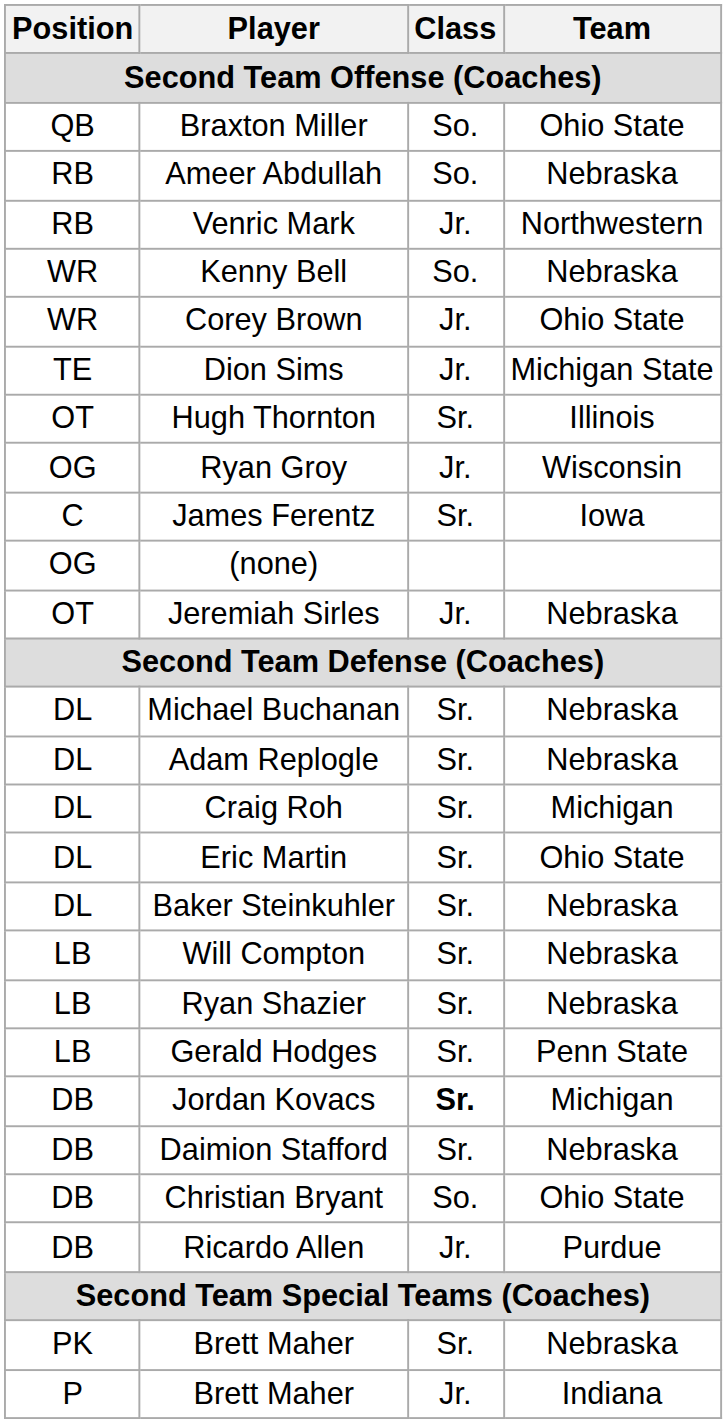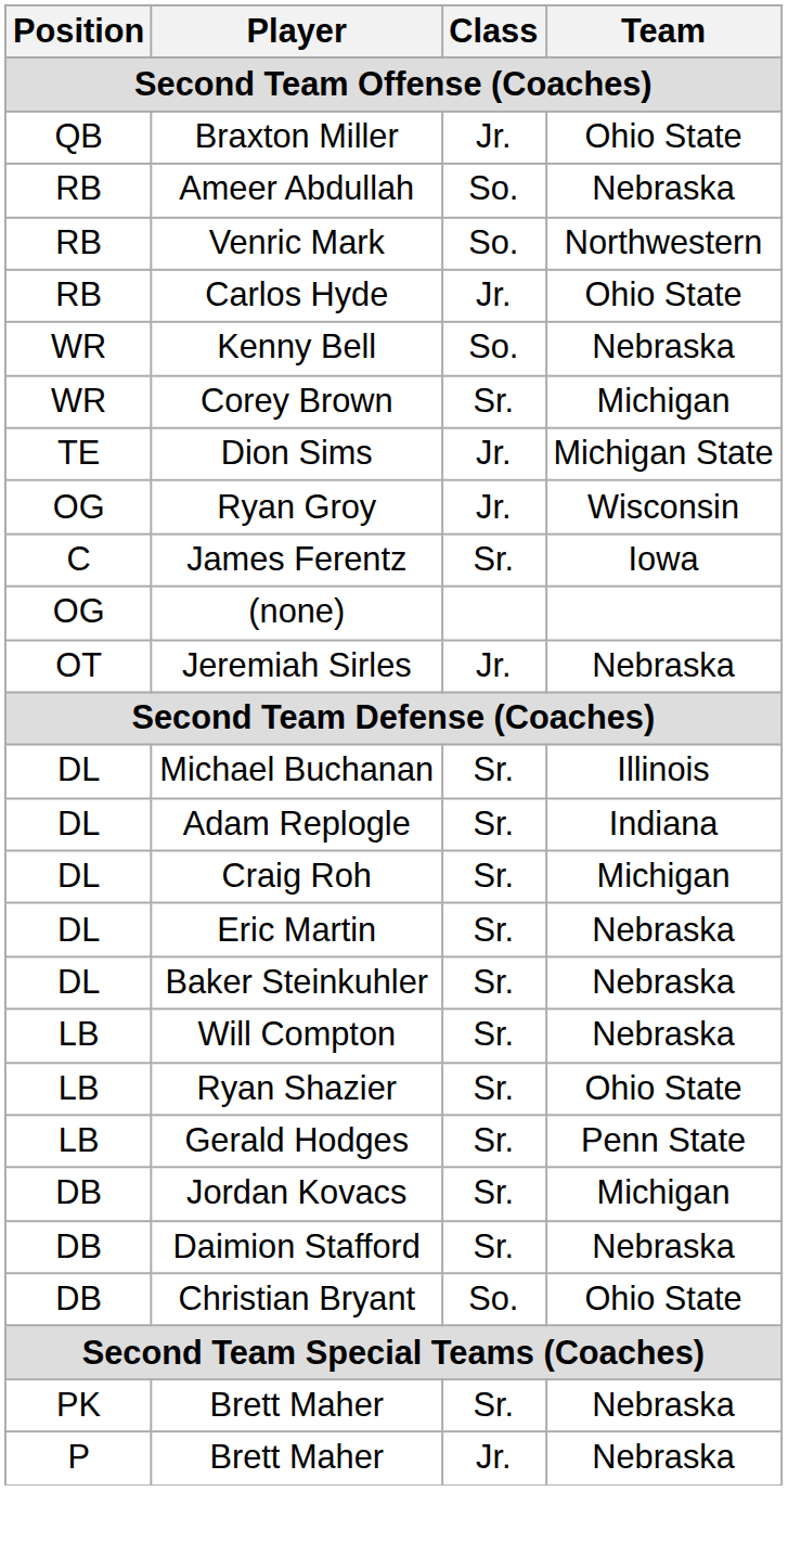Braxton Miller | Class: So. -> Jr.
Venric Mark | Class: Jr. -> So.
+ row: RB | Carlos Hyde | Jr. | Ohio State
Corey Brown | Class: Jr. -> Sr.
Corey Brown | Team: Ohio State -> Michigan
- row: OT | Hugh Thornton | Sr. | Illinois
Michael Buchanan | Team: Nebraska -> Illinois
Adam Replogle | Team: Nebraska -> Indiana
Eric Martin | Team: Ohio State -> Nebraska
Ryan Shazier | Team: Nebraska -> Ohio State
Jordan Kovacs | Class: bold -> normal
- row: DB | Ricardo Allen | Jr. | Purdue
P / Brett Maher | Team: Indiana -> Nebraska
